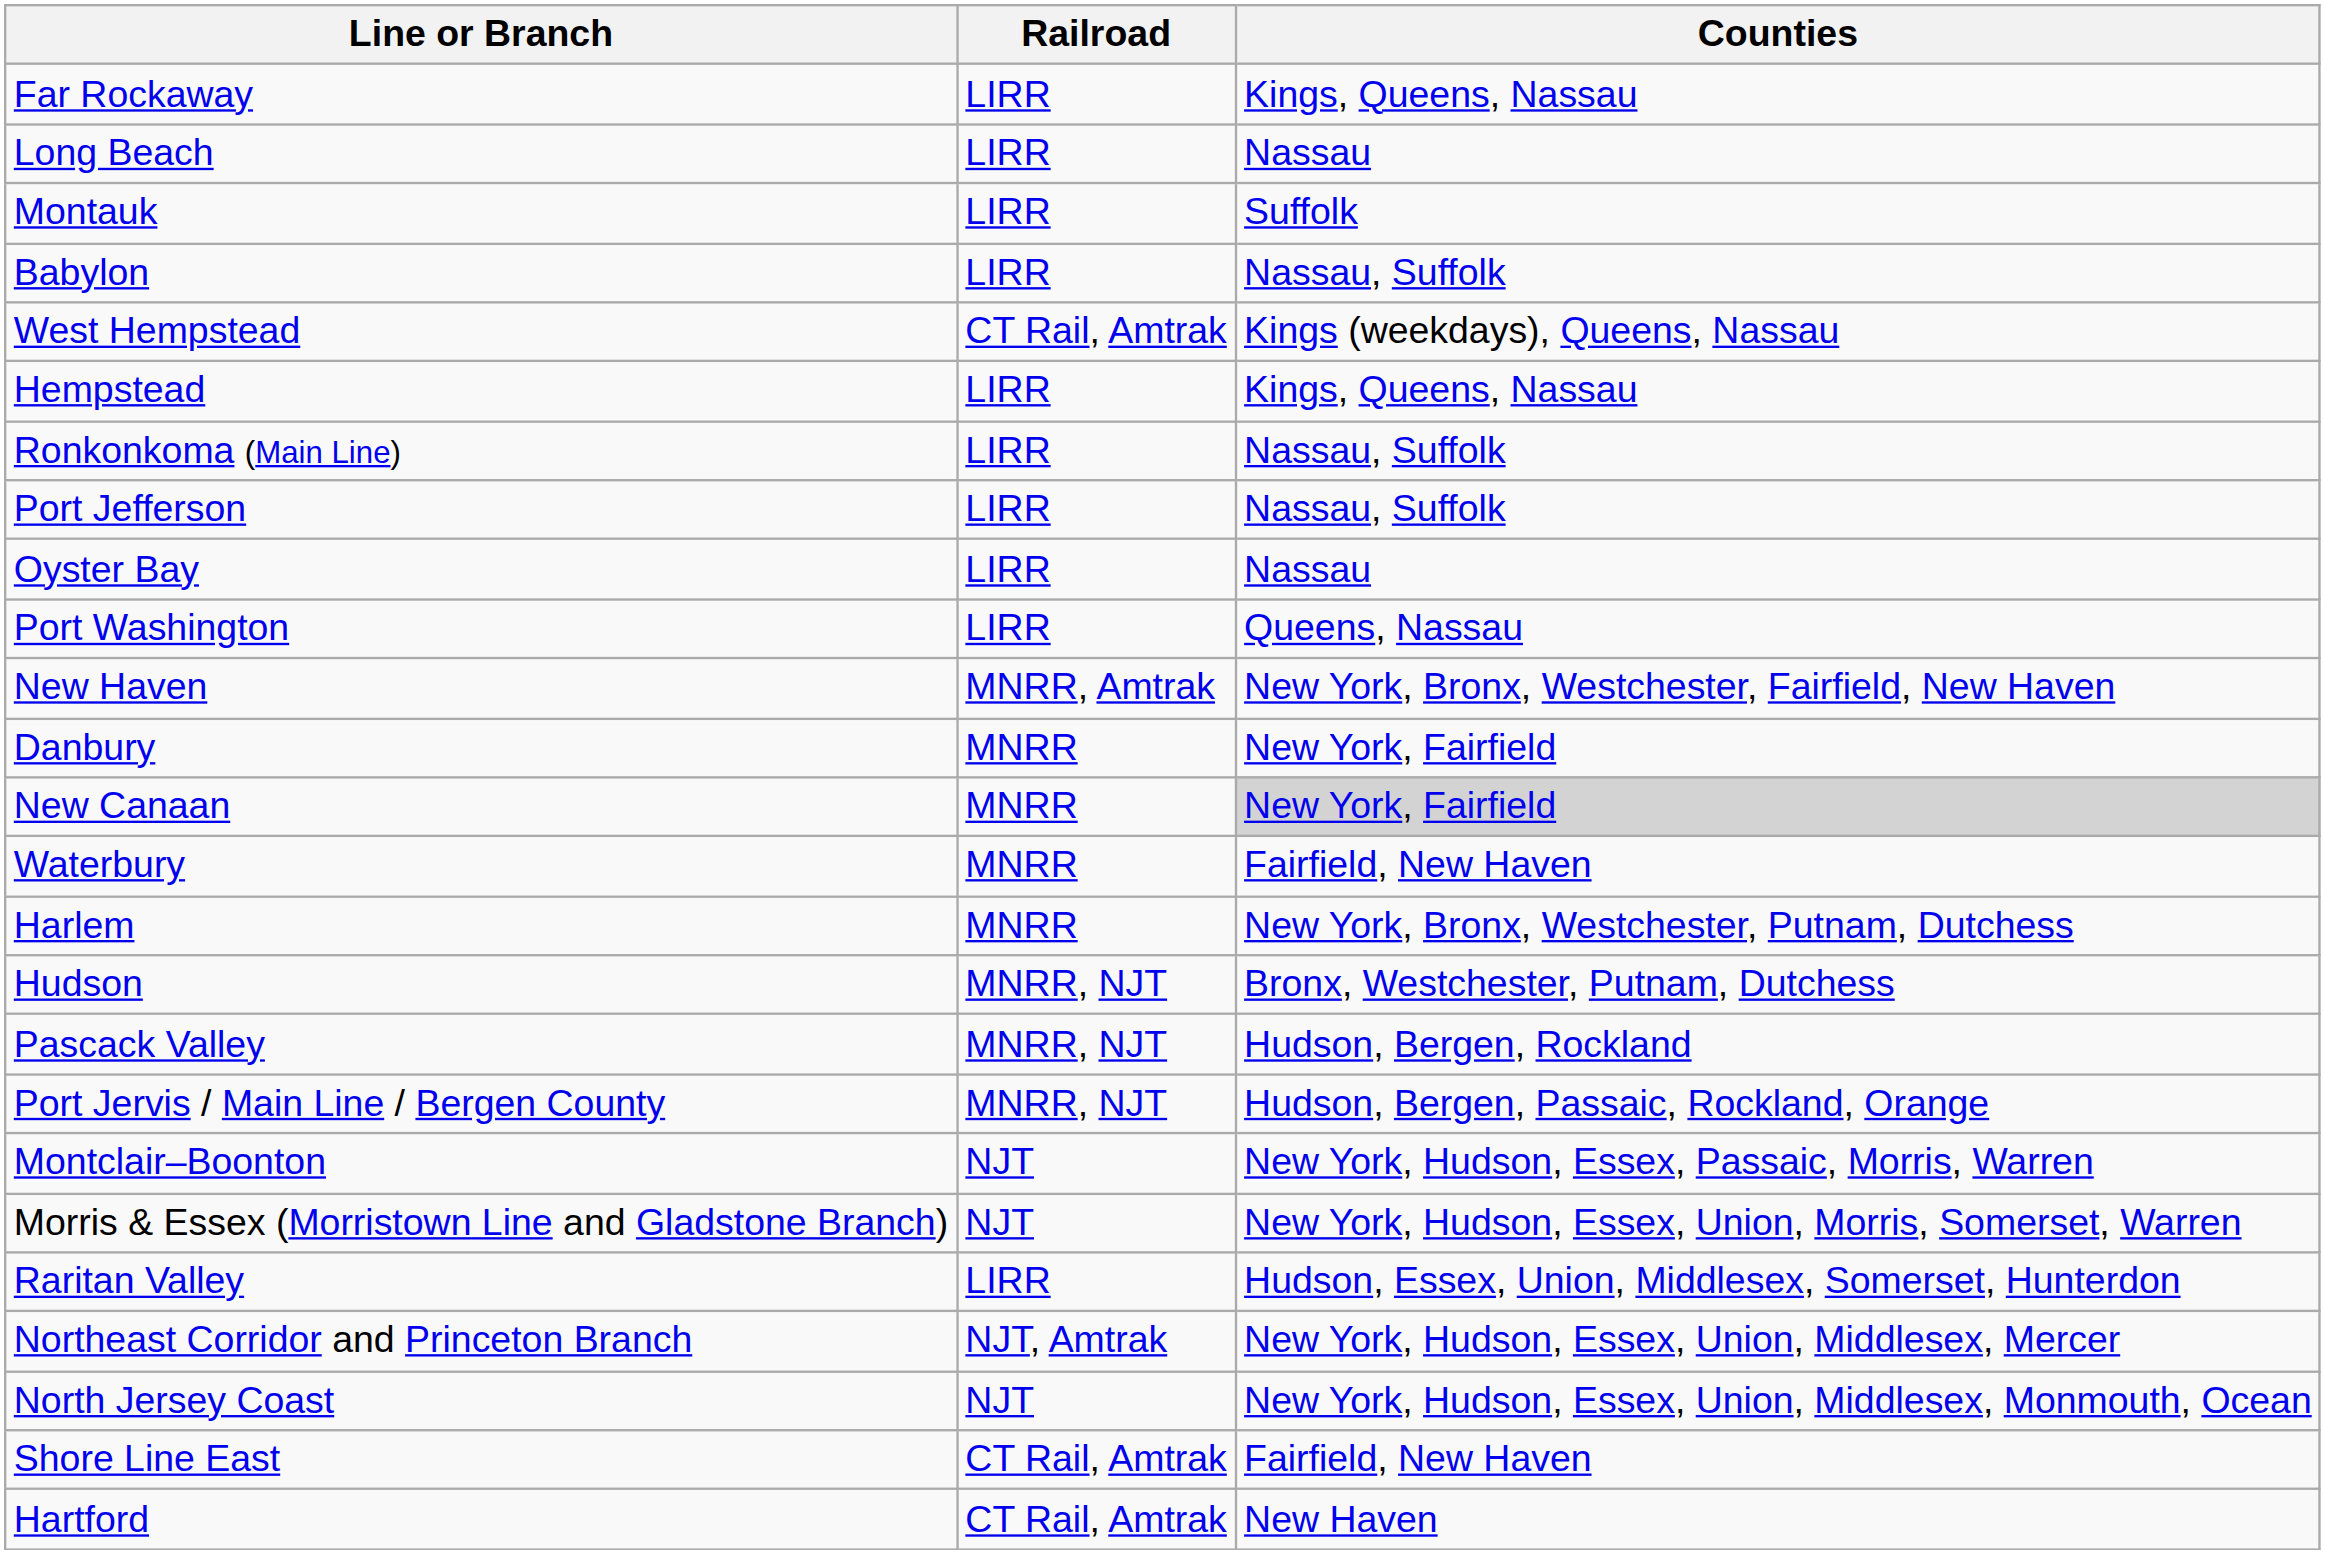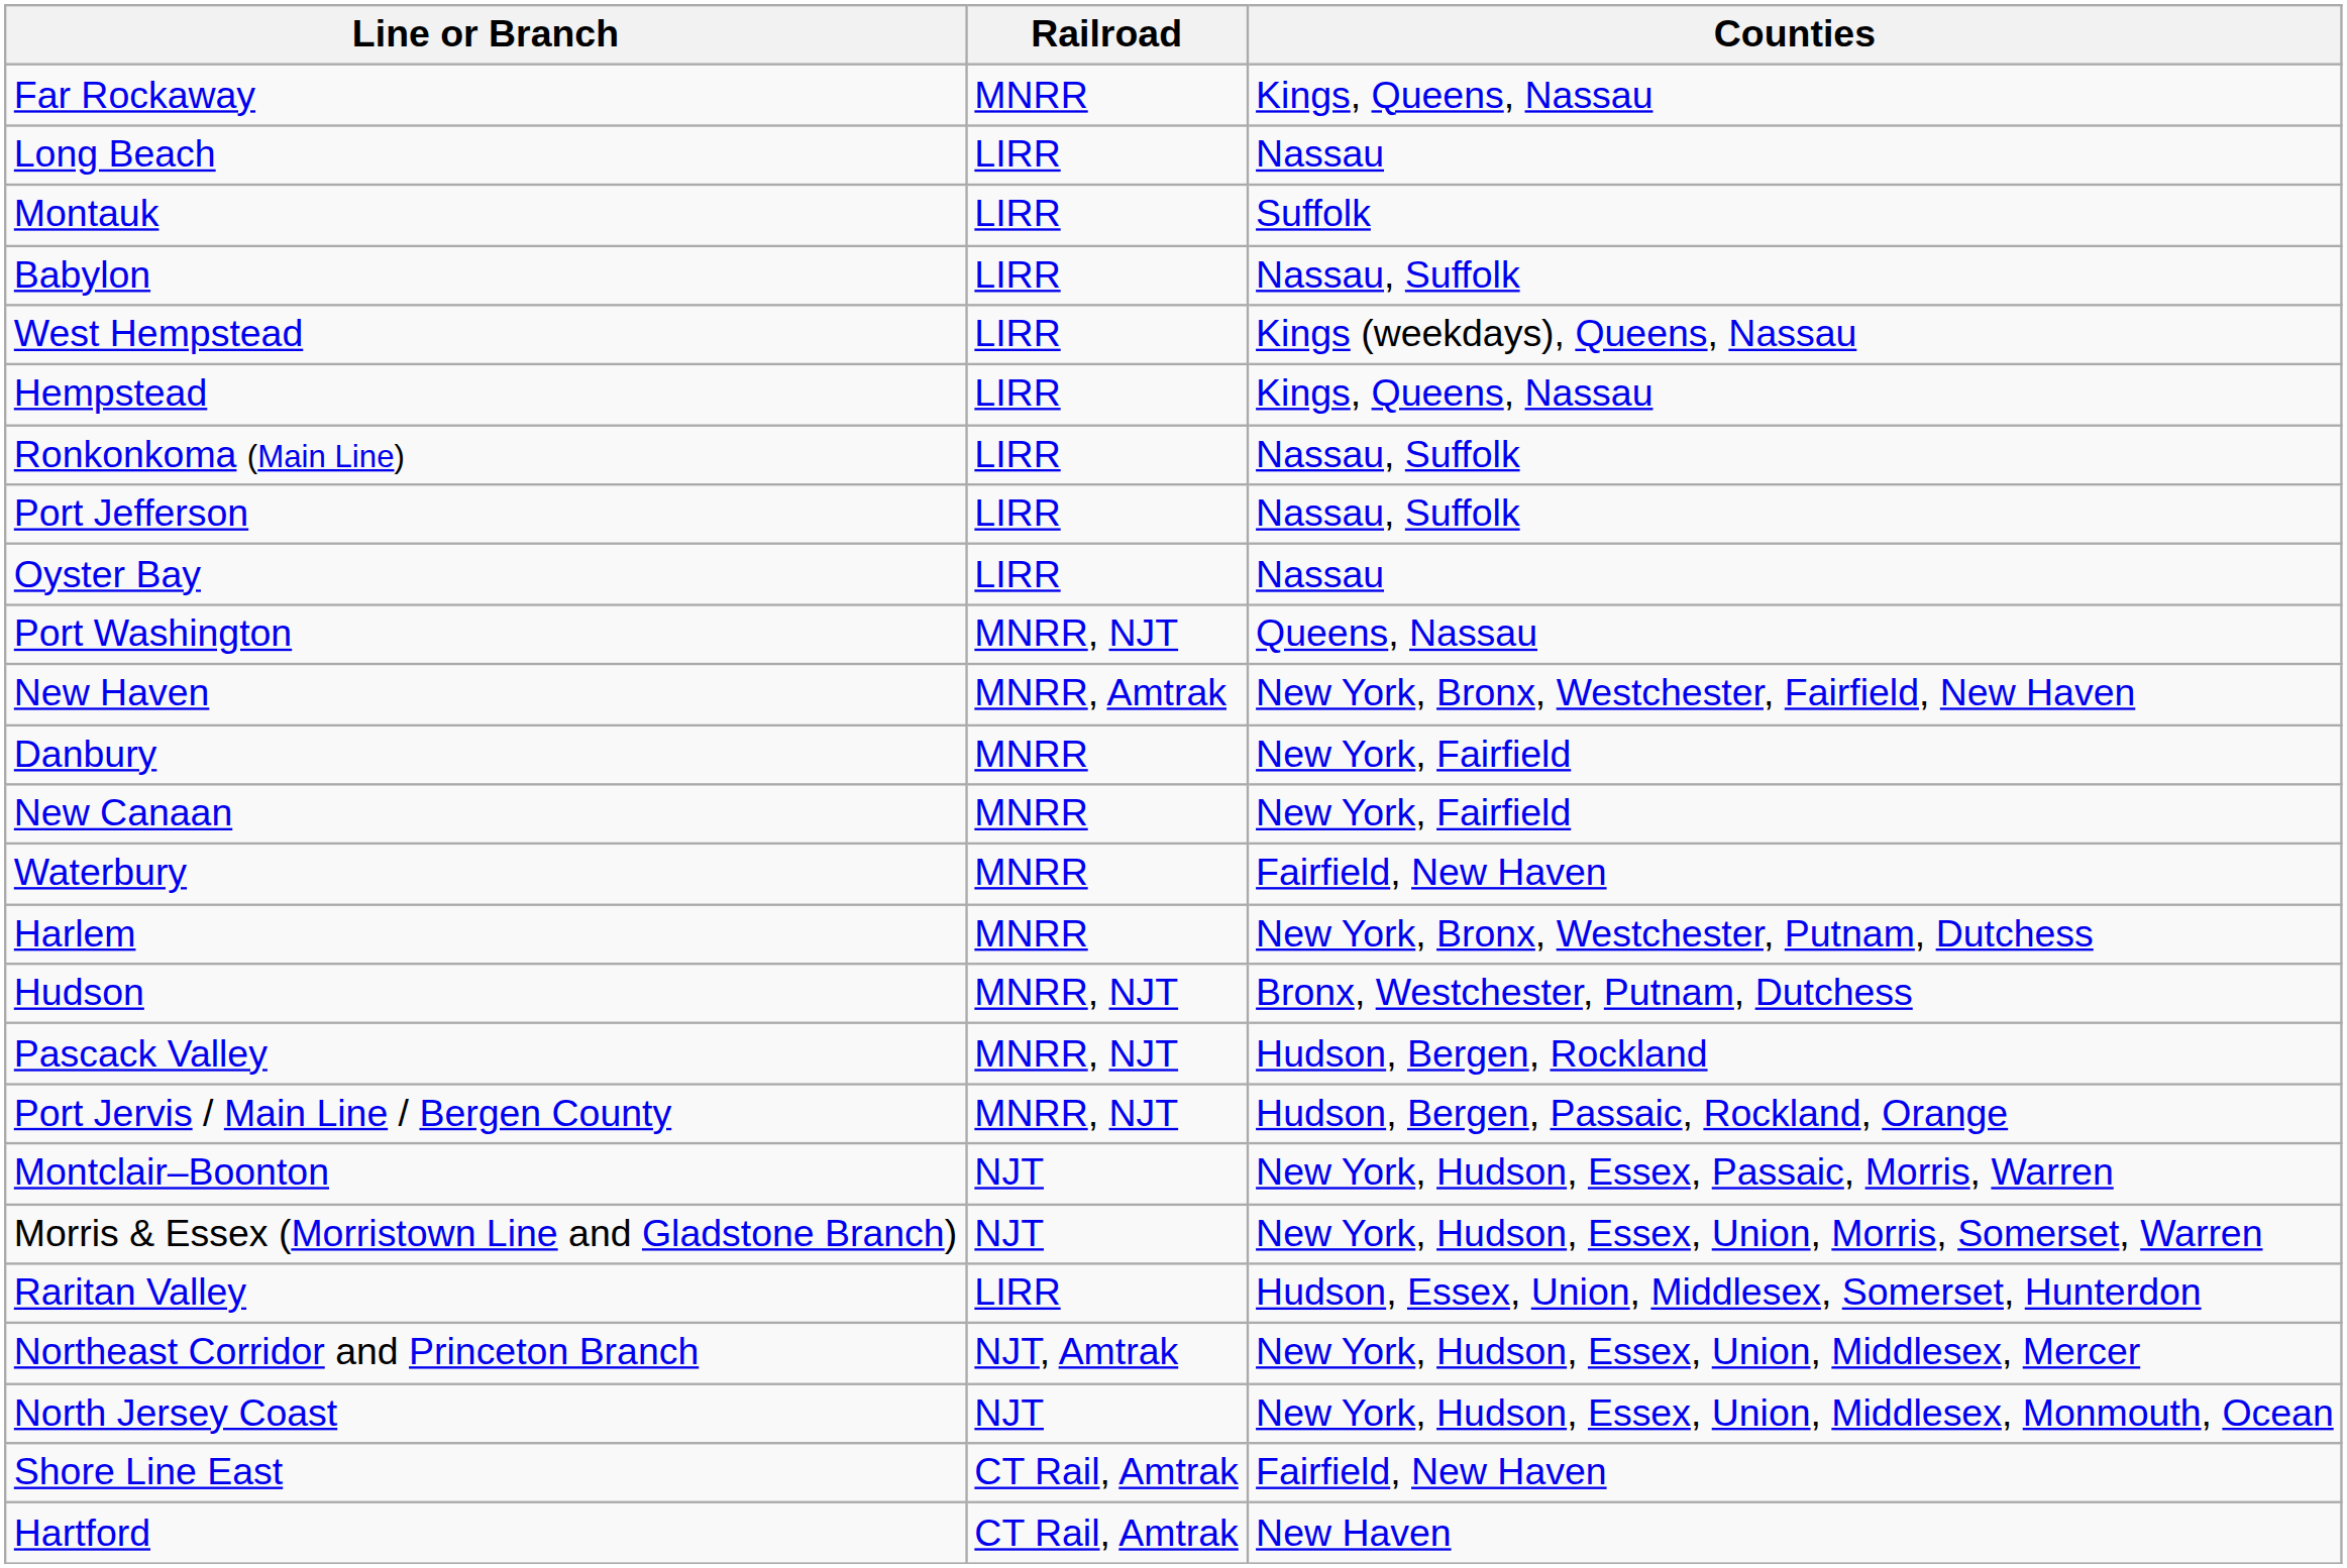Far Rockaway | Railroad: LIRR -> MNRR
West Hempstead | Railroad: CT Rail, Amtrak -> LIRR
Port Washington | Railroad: LIRR -> MNRR, NJT
New Canaan | Counties: lightgrey background -> no background
